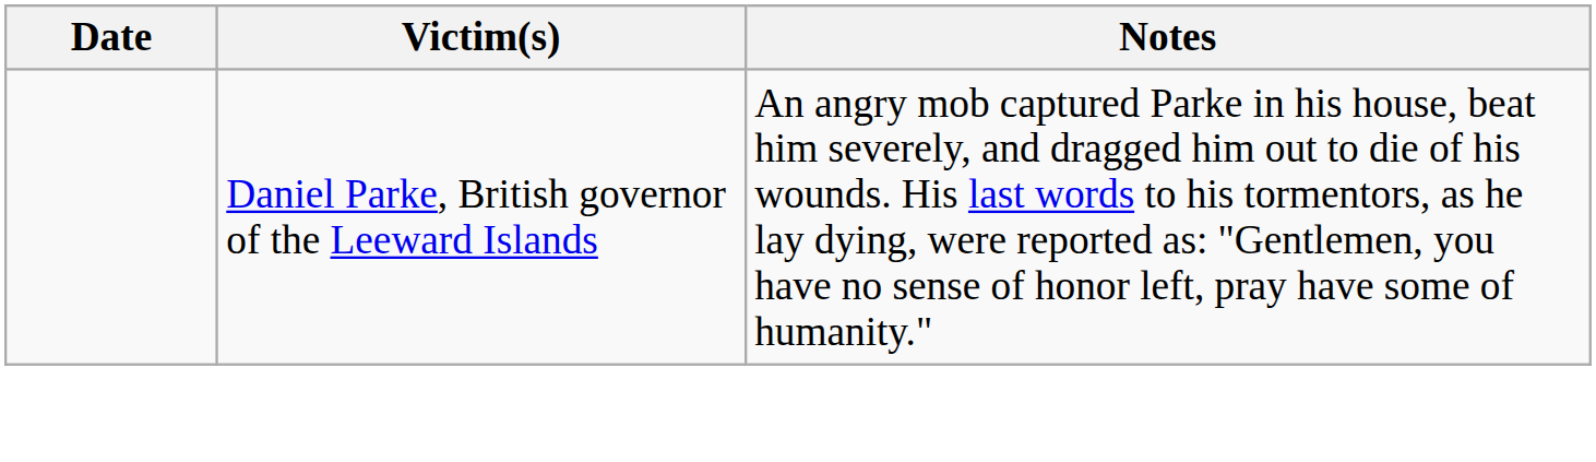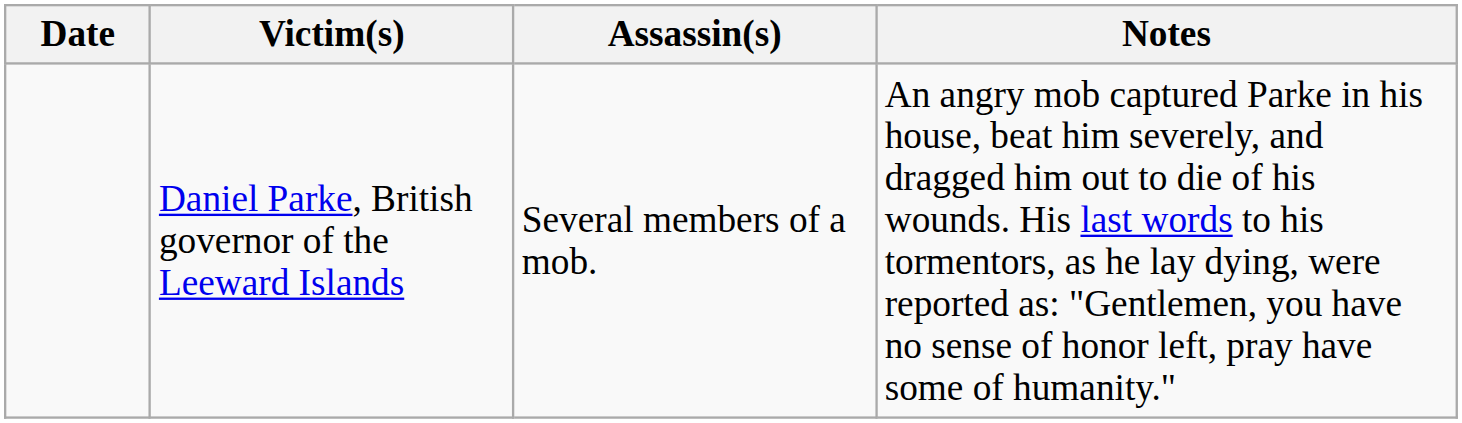+ column: Assassin(s) | Several members of a mob.
